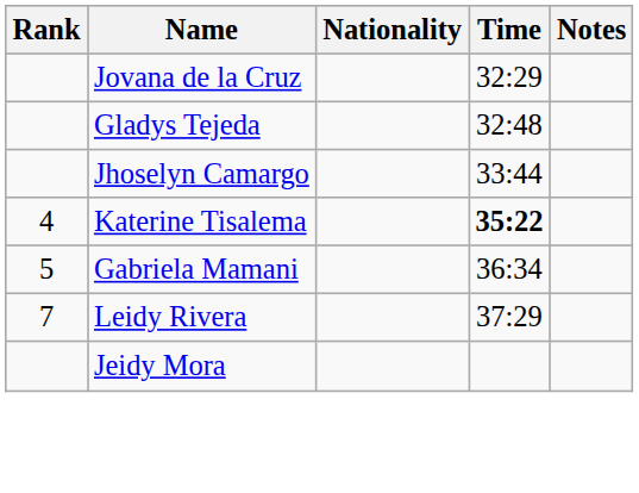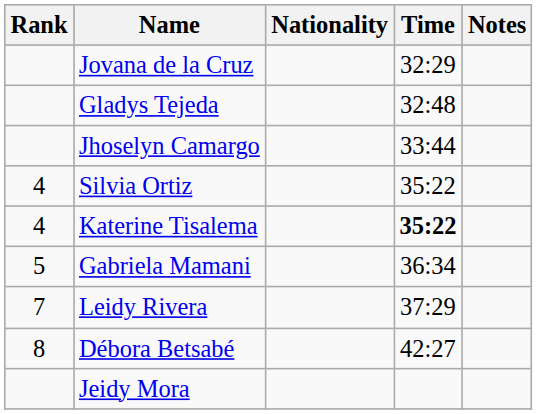+ row: 4 | Silvia Ortiz | 35:22
+ row: 8 | Débora Betsabé | 42:27
